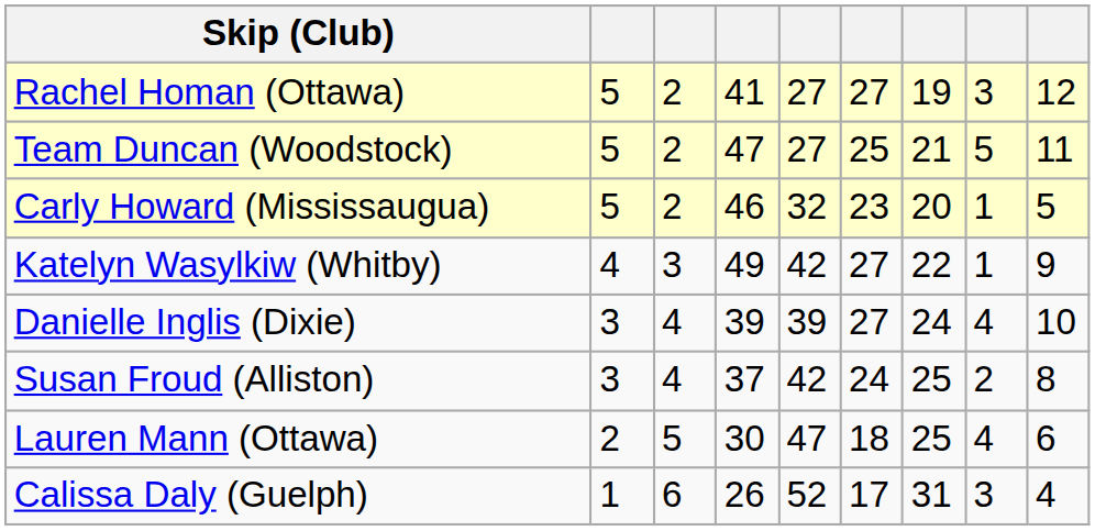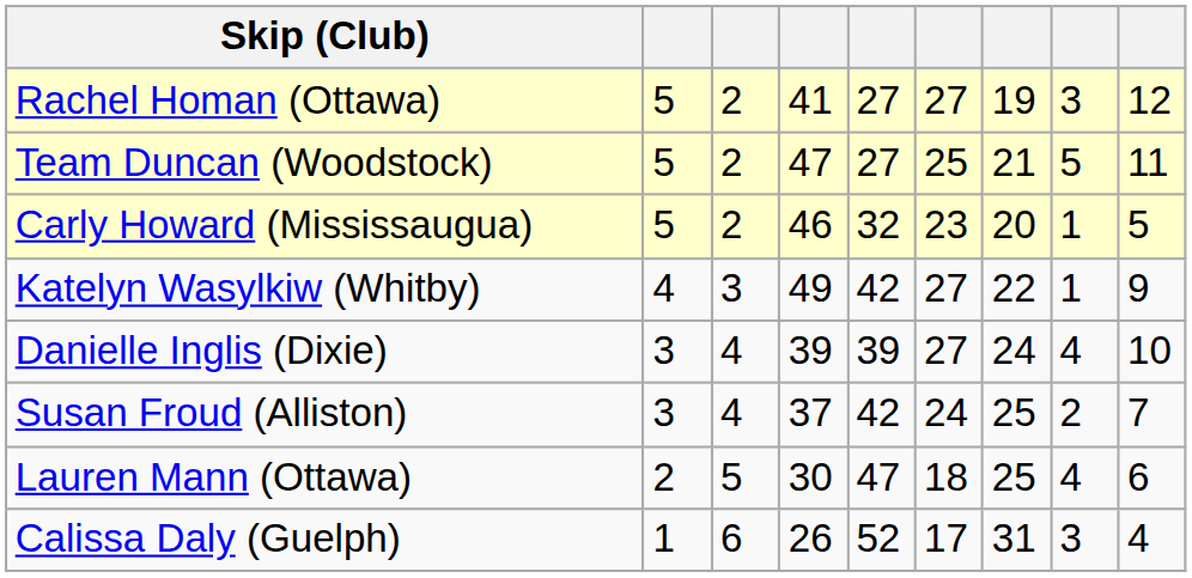Susan Froud (Alliston) | column 9: 8 -> 7
